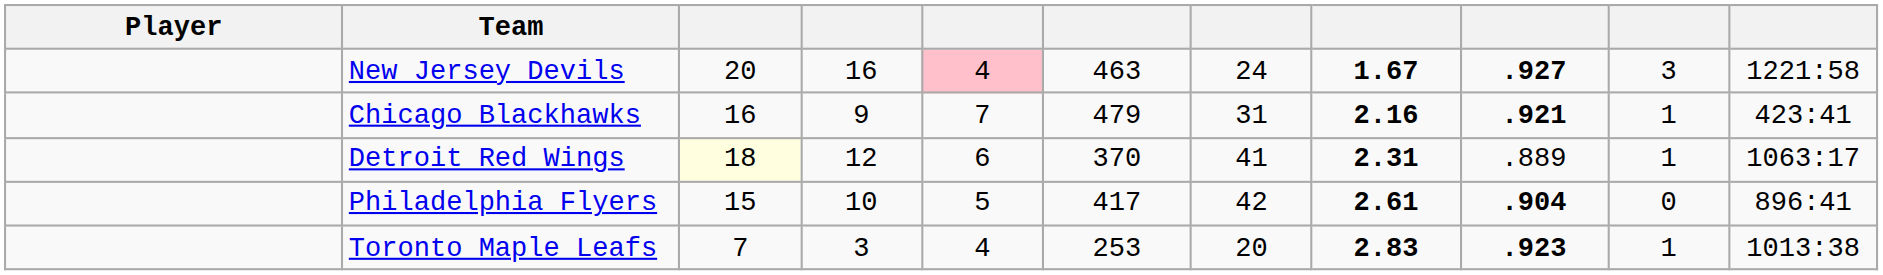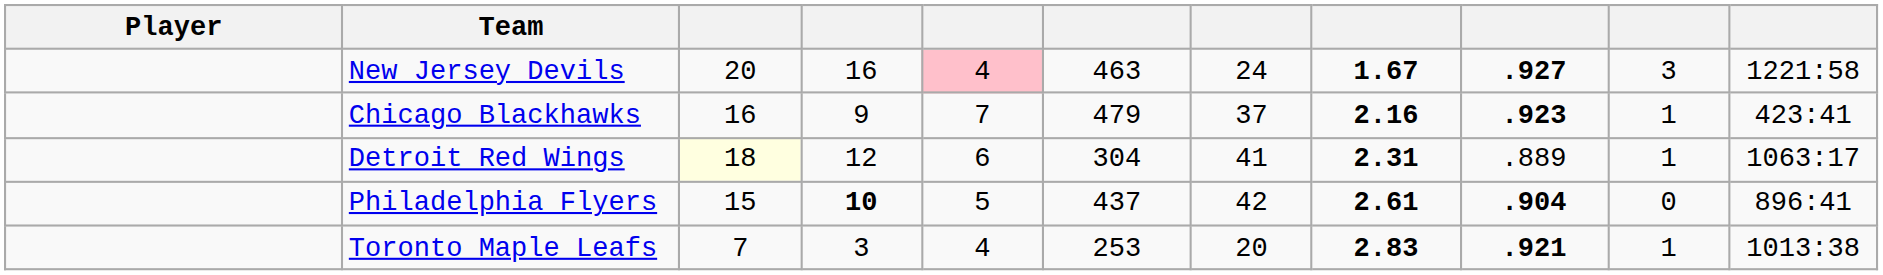Chicago Blackhawks | column 7: 31 -> 37
Chicago Blackhawks | column 9: .921 -> .923
Detroit Red Wings | column 6: 370 -> 304
Philadelphia Flyers | column 4: normal -> bold
Philadelphia Flyers | column 6: 417 -> 437
Toronto Maple Leafs | column 9: .923 -> .921
